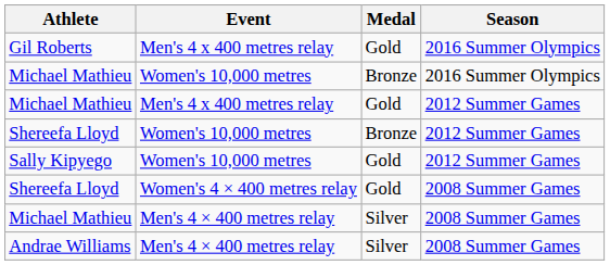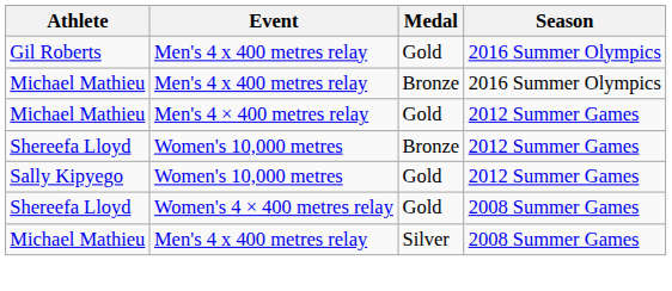Michael Mathieu / 2016 Summer Olympics | Event: Women's 10,000 metres -> Men's 4 x 400 metres relay
Michael Mathieu / 2012 Summer Games | Event: Men's 4 x 400 metres relay -> Men's 4 × 400 metres relay
Michael Mathieu / 2008 Summer Games | Event: Men's 4 × 400 metres relay -> Men's 4 x 400 metres relay
- row: Andrae Williams | Men's 4 × 400 metres relay | Silver | 2008 Summer Games
